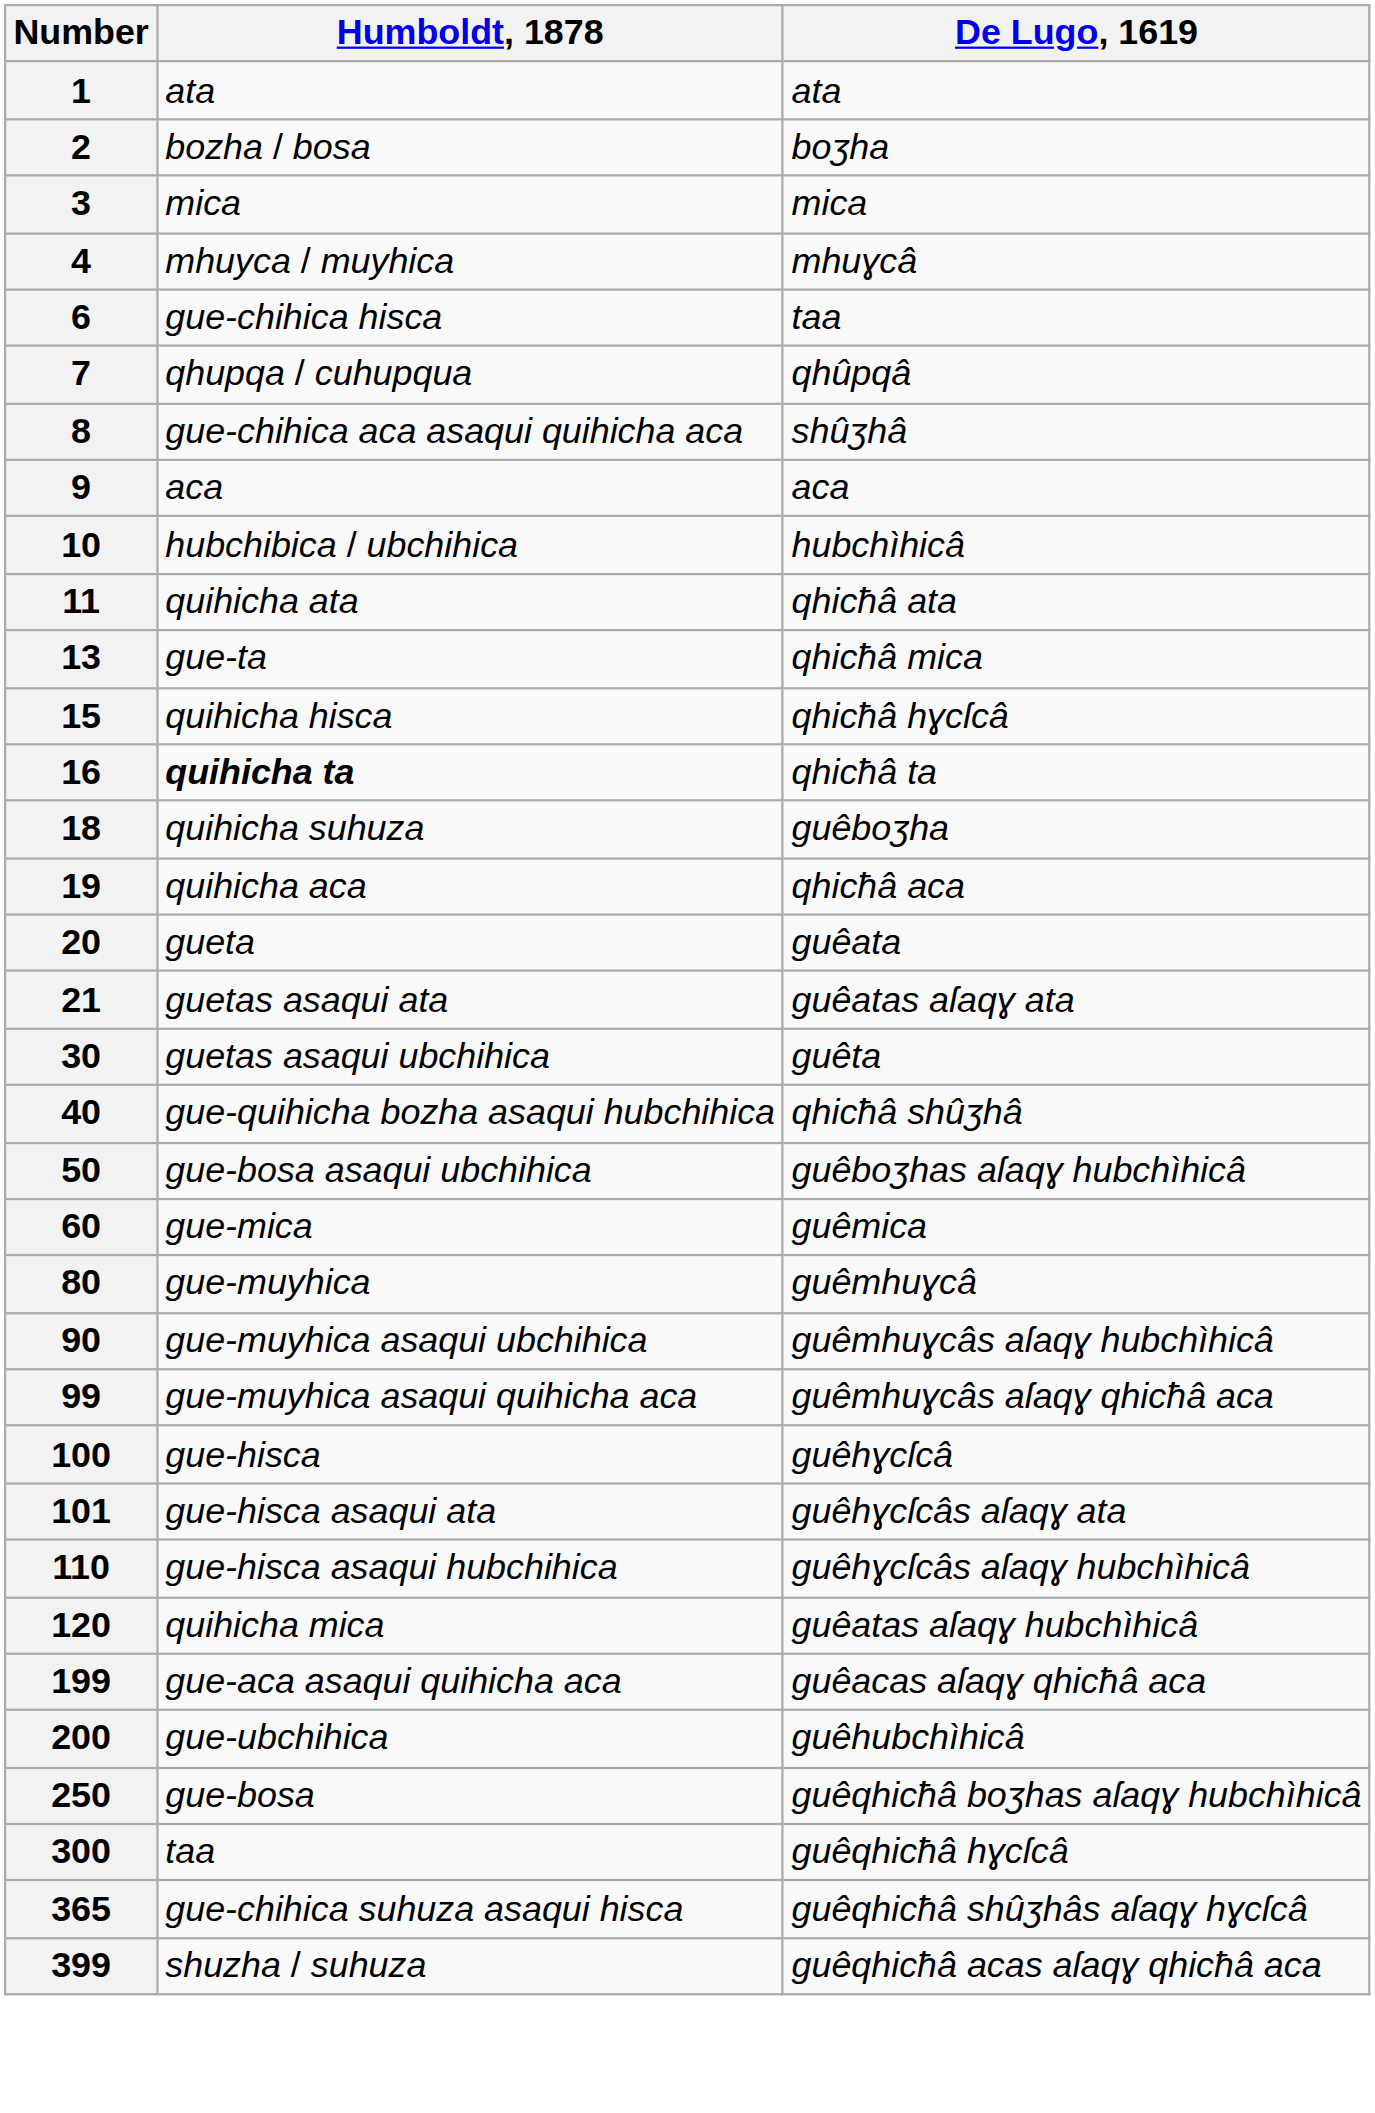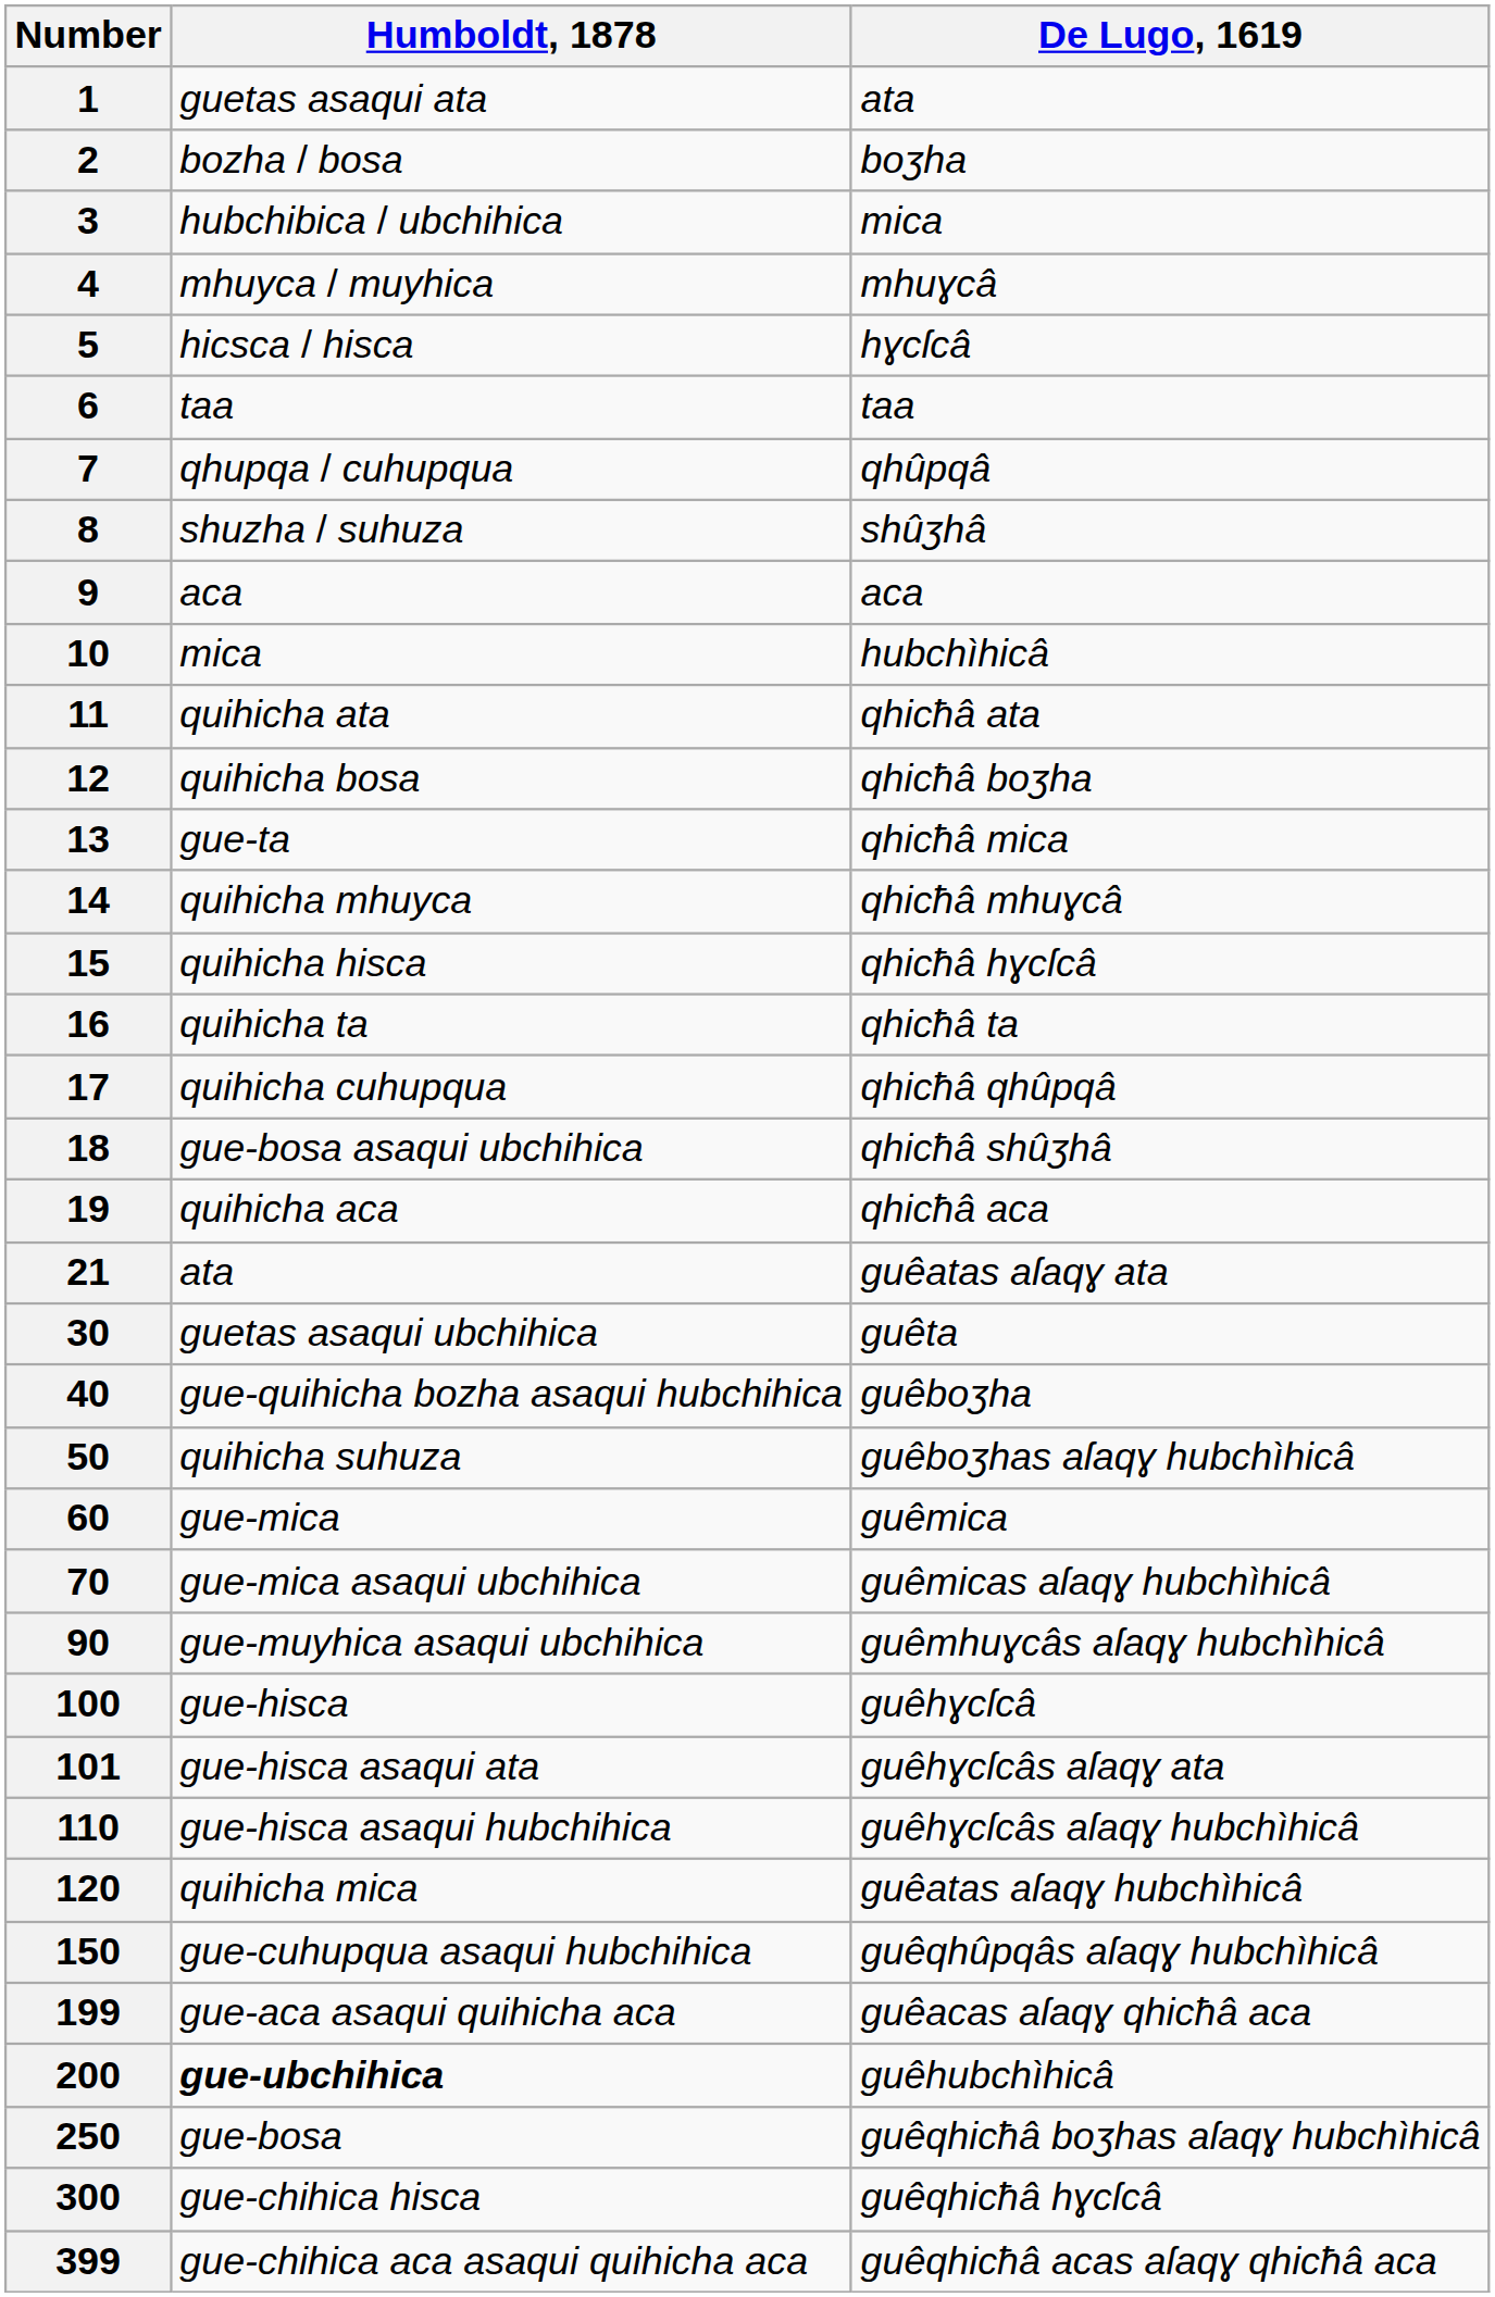1 | Humboldt, 1878: ata -> guetas asaqui ata
3 | Humboldt, 1878: mica -> hubchibica / ubchihica
+ row: 5 | hicsca / hisca | hɣcſcâ
6 | Humboldt, 1878: gue-chihica hisca -> taa
8 | Humboldt, 1878: gue-chihica aca asaqui quihicha aca -> shuzha / suhuza
10 | Humboldt, 1878: hubchibica / ubchihica -> mica
+ row: 12 | quihicha bosa | qhicħâ boʒha
+ row: 14 | quihicha mhuyca | qhicħâ mhuɣcâ
16 | Humboldt, 1878: bold -> normal
+ row: 17 | quihicha cuhupqua | qhicħâ qhûpqâ
18 | Humboldt, 1878: quihicha suhuza -> gue-bosa asaqui ubchihica
18 | De Lugo, 1619: guêboʒha -> qhicħâ shûʒhâ
- row: 20 | gueta | guêata
21 | Humboldt, 1878: guetas asaqui ata -> ata
40 | De Lugo, 1619: qhicħâ shûʒhâ -> guêboʒha
50 | Humboldt, 1878: gue-bosa asaqui ubchihica -> quihicha suhuza
+ row: 70 | gue-mica asaqui ubchihica | guêmicas aſaqɣ hubchìhicâ
- row: 80 | gue-muyhica | guêmhuɣcâ
- row: 99 | gue-muyhica asaqui quihicha aca | guêmhuɣcâs aſaqɣ qhicħâ aca
+ row: 150 | gue-cuhupqua asaqui hubchihica | guêqhûpqâs aſaqɣ hubchìhicâ
200 | Humboldt, 1878: normal -> bold
300 | Humboldt, 1878: taa -> gue-chihica hisca
- row: 365 | gue-chihica suhuza asaqui hisca | guêqhicħâ shûʒhâs aſaqɣ hɣcſcâ
399 | Humboldt, 1878: shuzha / suhuza -> gue-chihica aca asaqui quihicha aca
